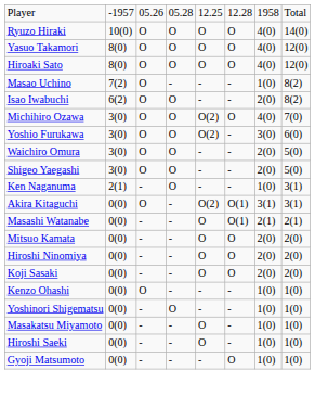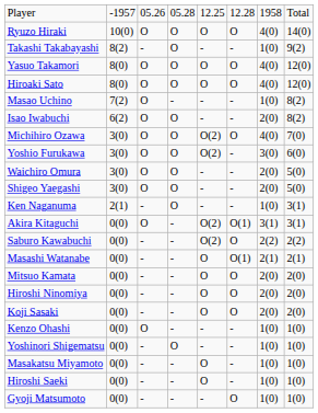+ row: Takashi Takabayashi | 8(2) | - | O | - | - | 1(0) | 9(2)
+ row: Saburo Kawabuchi | 0(0) | - | - | O(2) | O | 2(2) | 2(2)
